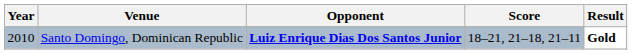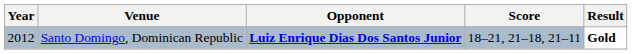Santo Domingo, Dominican Republic | Year: 2010 -> 2012
